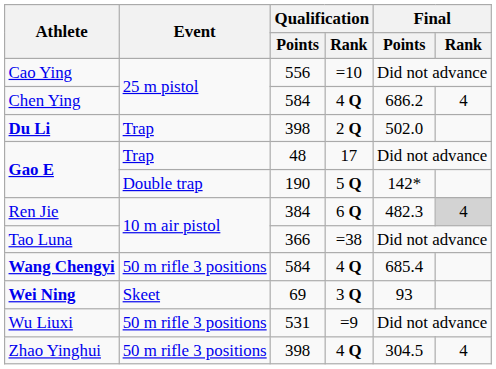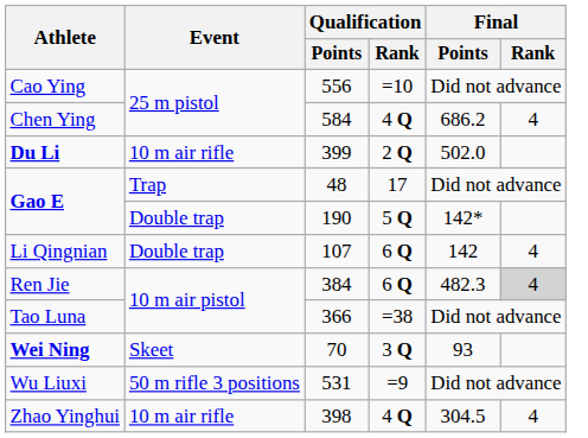Du Li | Event: Trap -> 10 m air rifle
Du Li | Qualification / Points: 398 -> 399
+ row: Li Qingnian | Double trap | 107 | 6 Q | 142 | 4
- row: Wang Chengyi | 50 m rifle 3 positions | 584 | 4 Q | 685.4
Wei Ning | Qualification / Points: 69 -> 70
Zhao Yinghui | Event: 50 m rifle 3 positions -> 10 m air rifle
